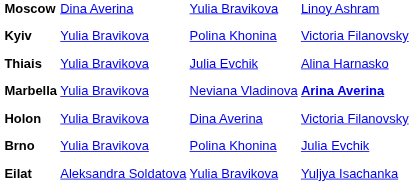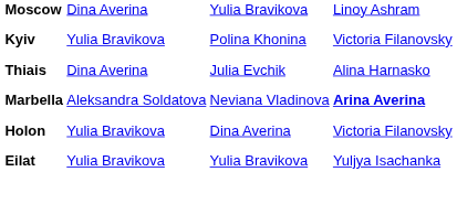Thiais | column 2: Yulia Bravikova -> Dina Averina
Marbella | column 2: Yulia Bravikova -> Aleksandra Soldatova
- row: Brno | Yulia Bravikova | Polina Khonina | Julia Evchik
Eilat | column 2: Aleksandra Soldatova -> Yulia Bravikova
